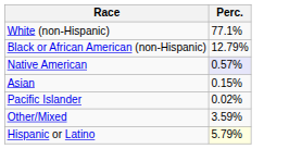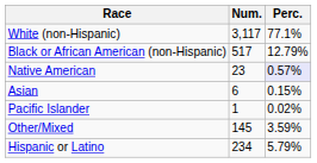+ column: Num. | 3,117 | 517 | 23 | 6 | 1 | 145 | 234
Hispanic or Latino | Perc.: lightyellow background -> no background
